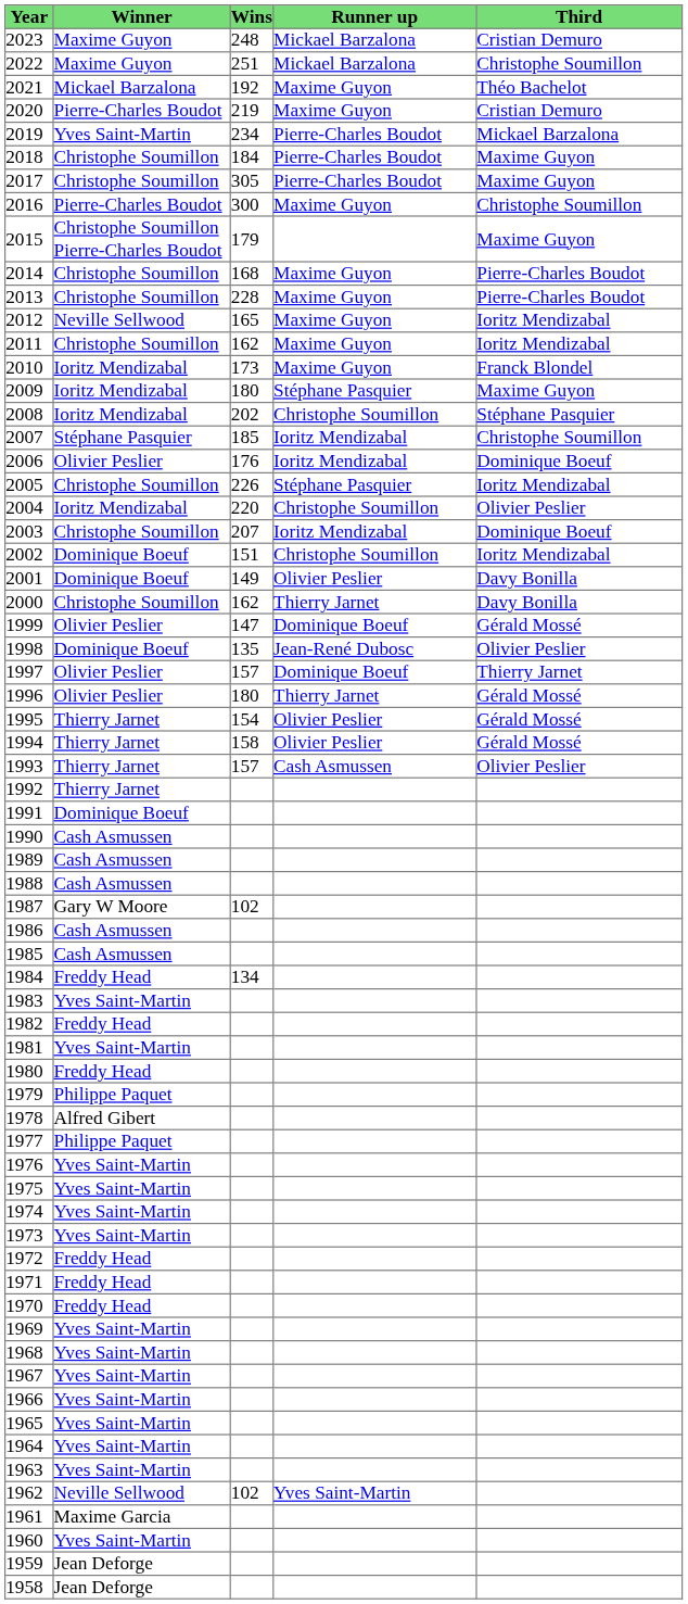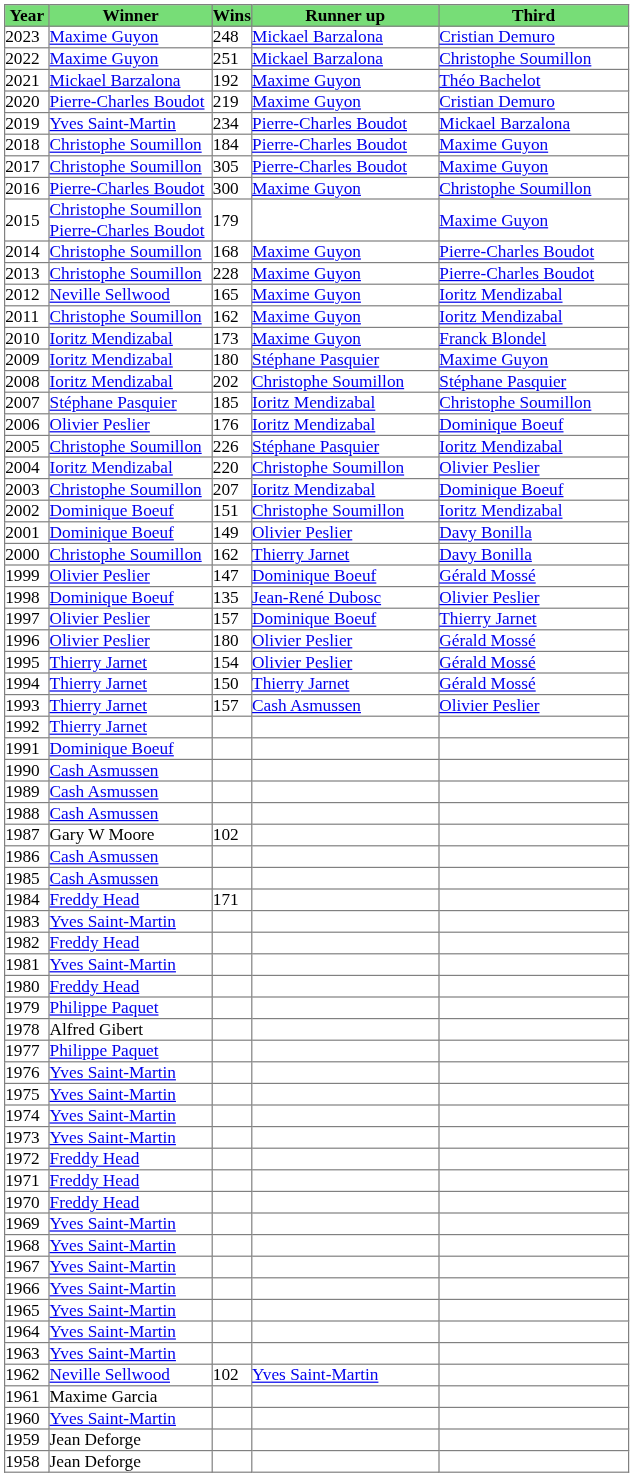1996 | column 4: Thierry Jarnet -> Olivier Peslier
1994 | column 3: 158 -> 150
1994 | column 4: Olivier Peslier -> Thierry Jarnet
1984 | column 3: 134 -> 171
